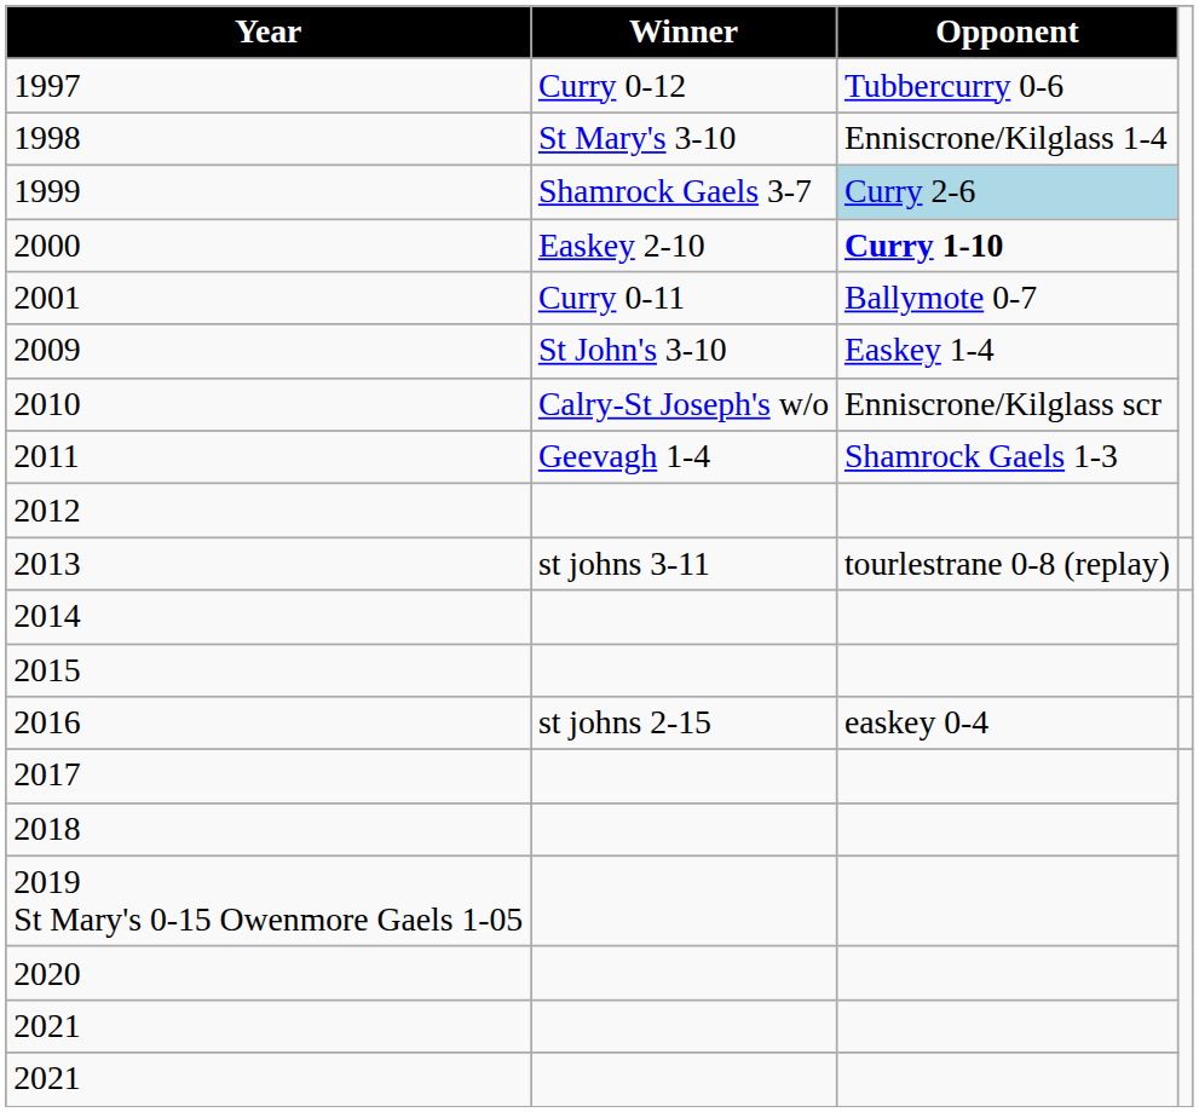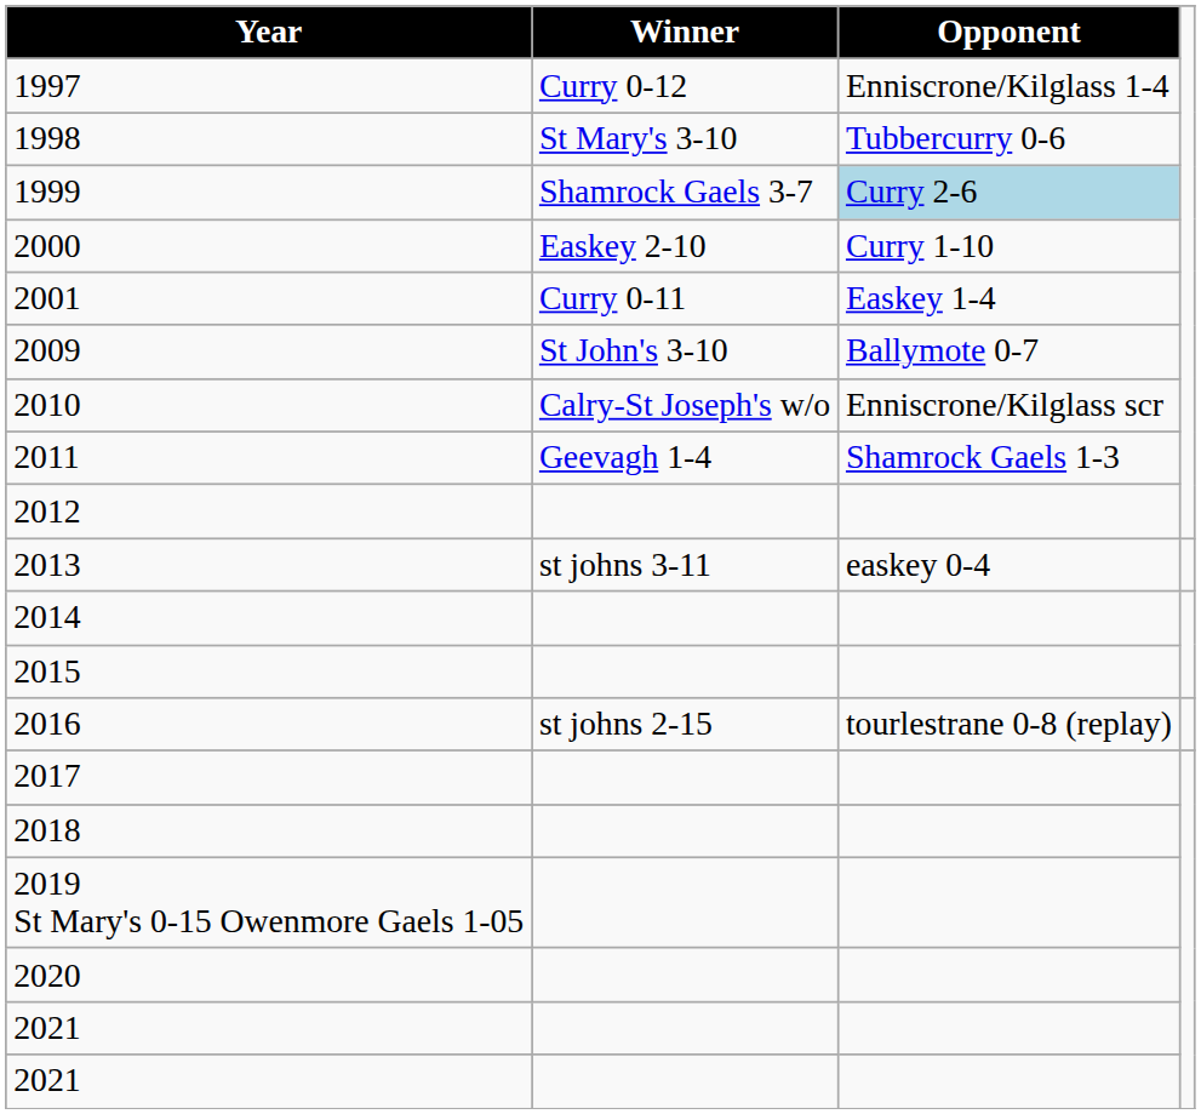1997 | Opponent: Tubbercurry 0-6 -> Enniscrone/Kilglass 1-4
1998 | Opponent: Enniscrone/Kilglass 1-4 -> Tubbercurry 0-6
2000 | Opponent: bold -> normal
2001 | Opponent: Ballymote 0-7 -> Easkey 1-4
2009 | Opponent: Easkey 1-4 -> Ballymote 0-7
2013 | Opponent: tourlestrane 0-8 (replay) -> easkey 0-4
2016 | Opponent: easkey 0-4 -> tourlestrane 0-8 (replay)
